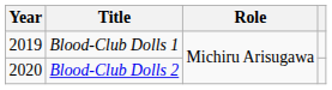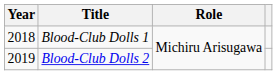Blood-Club Dolls 1 | Year: 2019 -> 2018
Blood-Club Dolls 2 | Year: 2020 -> 2019
